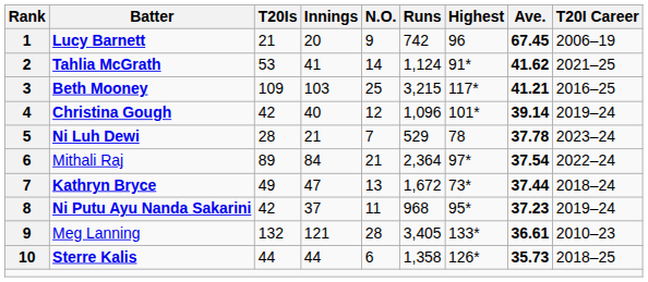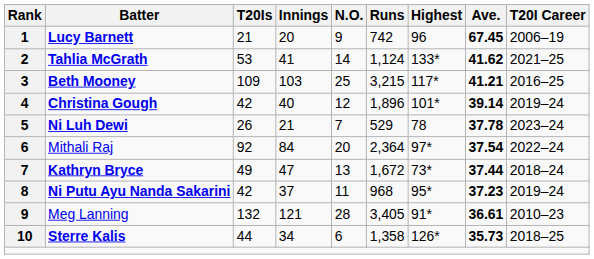Tahlia McGrath | Highest: 91* -> 133*
Christina Gough | Runs: 1,096 -> 1,896
Ni Luh Dewi | T20Is: 28 -> 26
Mithali Raj | T20Is: 89 -> 92
Mithali Raj | N.O.: 21 -> 20
Meg Lanning | Highest: 133* -> 91*
Sterre Kalis | Innings: 44 -> 34
